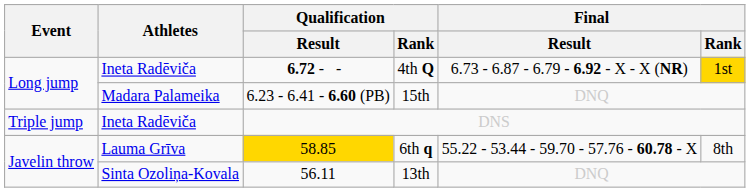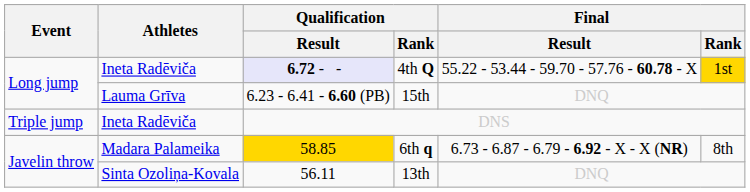4th Q | Qualification / Result: no background -> lavender background
4th Q | Final / Result: 6.73 - 6.87 - 6.79 - 6.92 - X - X (NR) -> 55.22 - 53.44 - 59.70 - 57.76 - 60.78 - X
15th | Athletes: Madara Palameika -> Lauma Grīva
6th q | Athletes: Lauma Grīva -> Madara Palameika
6th q | Final / Result: 55.22 - 53.44 - 59.70 - 57.76 - 60.78 - X -> 6.73 - 6.87 - 6.79 - 6.92 - X - X (NR)
